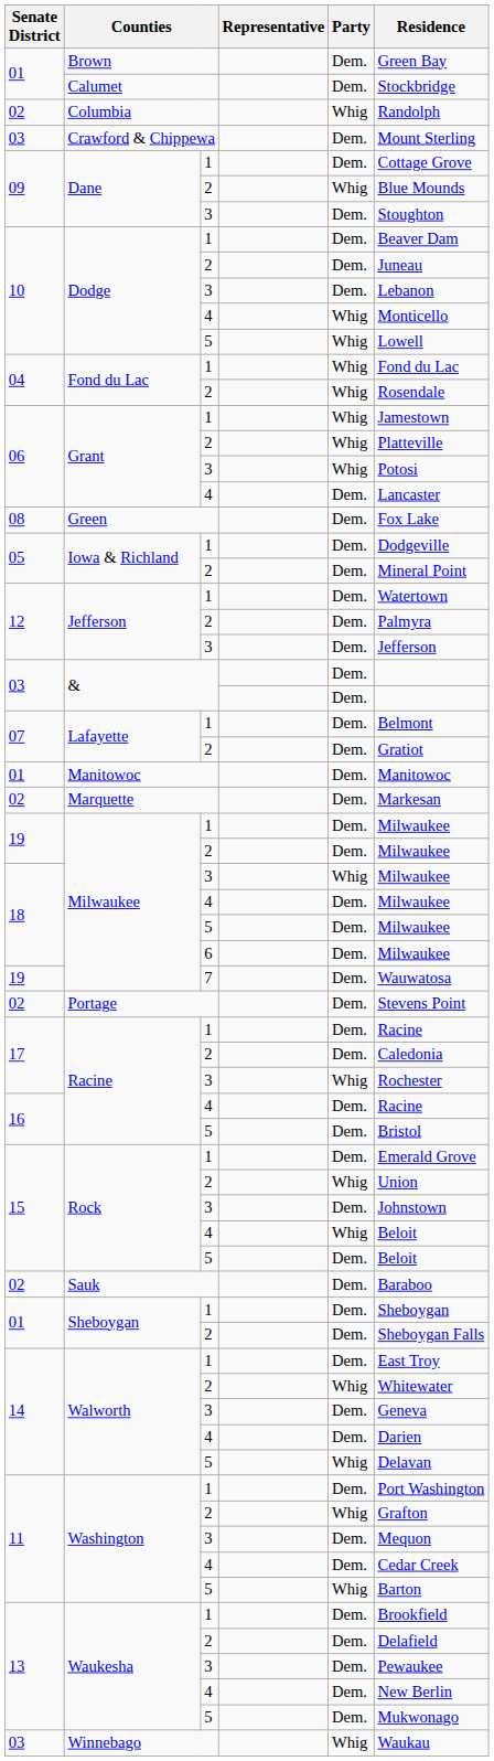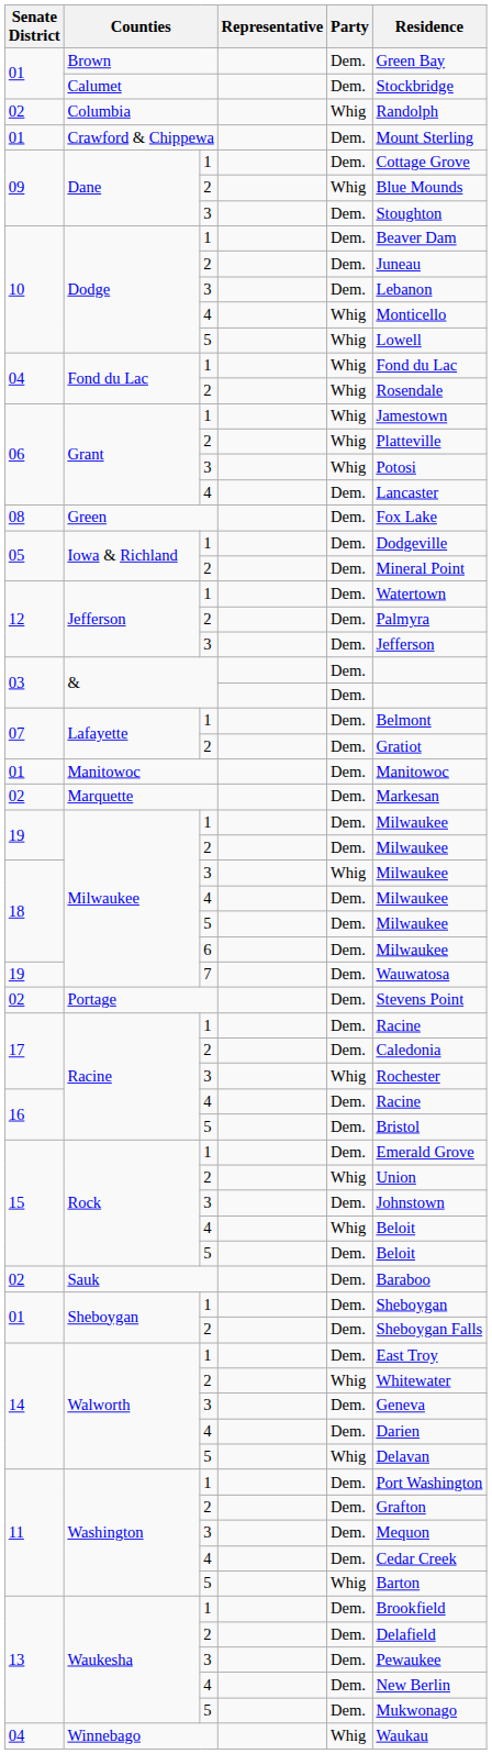Crawford & Chippewa | Senate District: 03 -> 01
Washington / 2 | Party: Whig -> Dem.
Winnebago | Senate District: 03 -> 04
